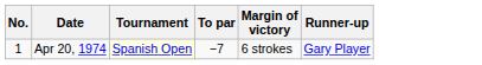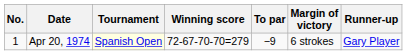+ column: Winning score | 72-67-70-70=279
Apr 20, 1974 | To par: −7 -> −9
